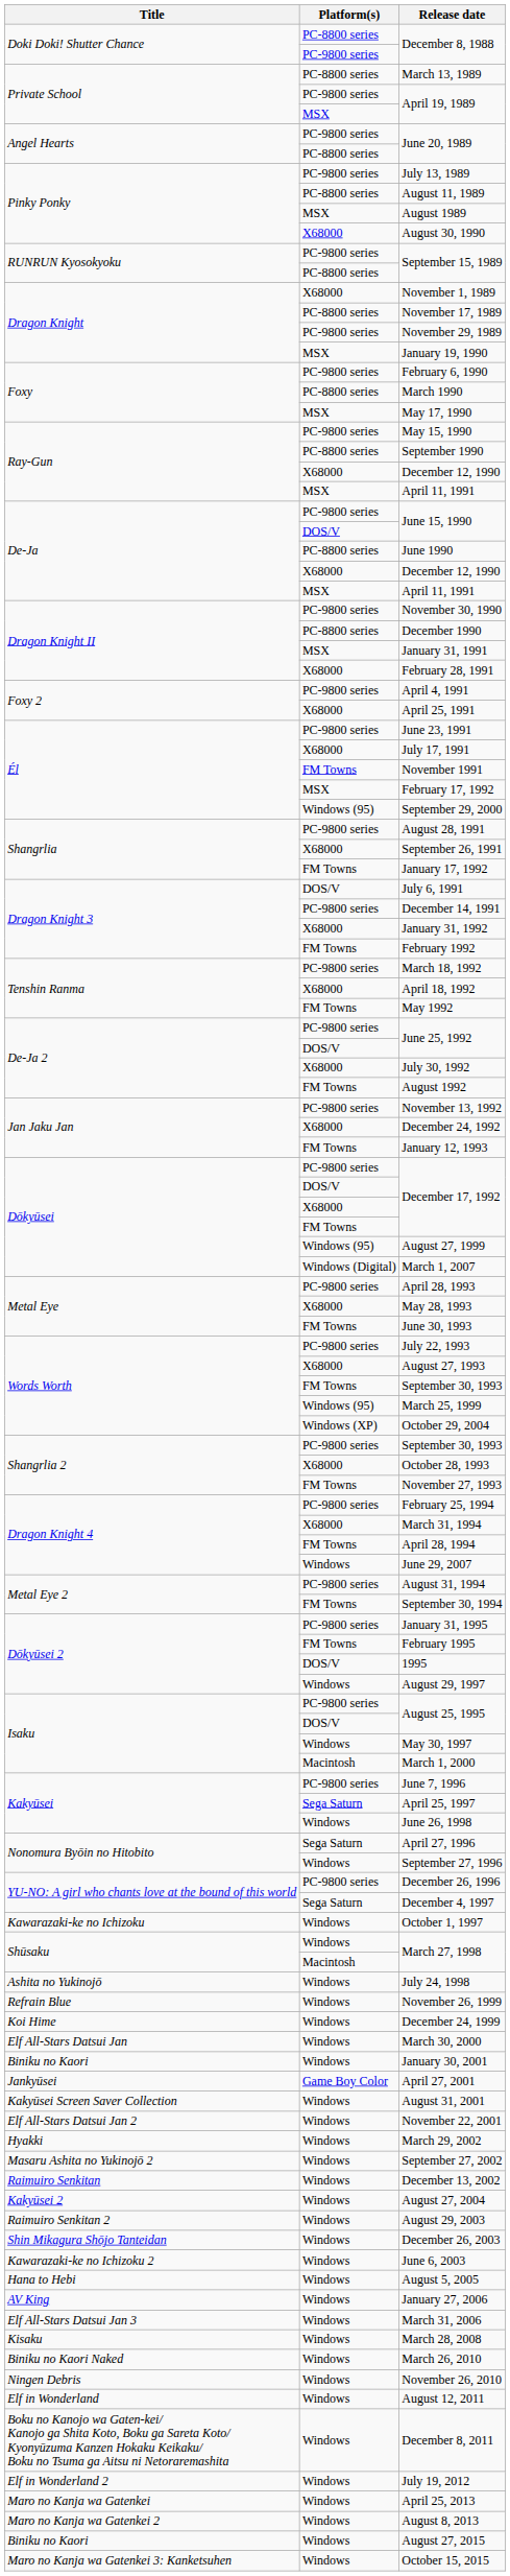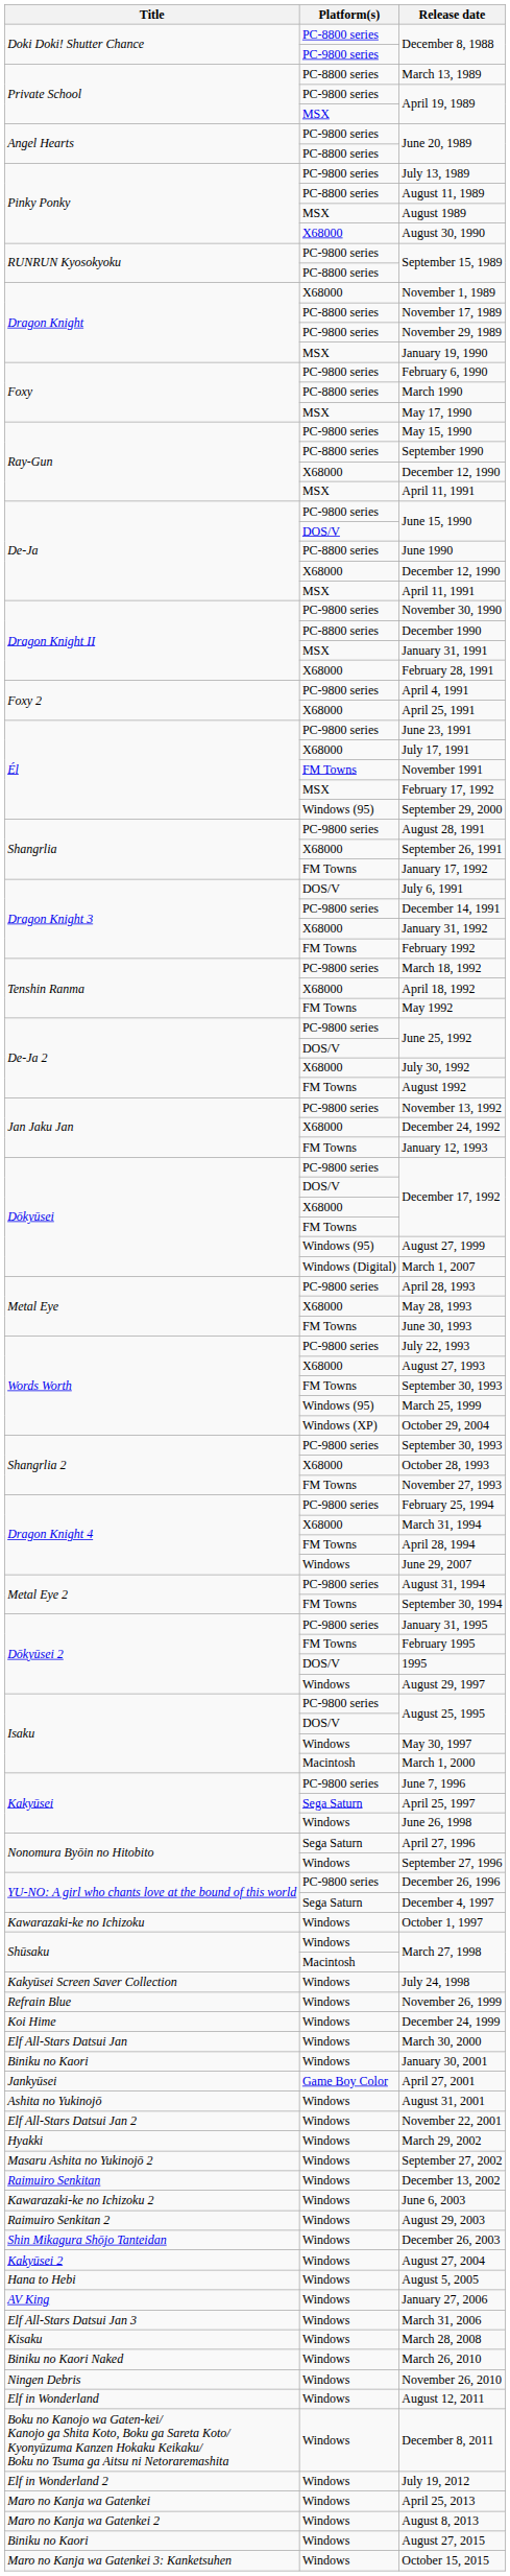July 24, 1998 | Title: Ashita no Yukinojō -> Kakyūsei Screen Saver Collection
August 31, 2001 | Title: Kakyūsei Screen Saver Collection -> Ashita no Yukinojō
rows swapped: June 6, 2003 <-> August 27, 2004
